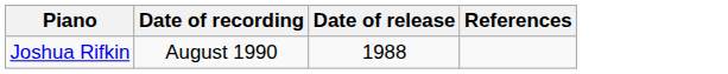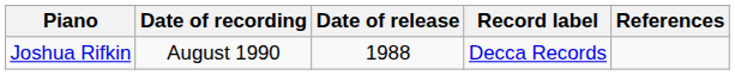+ column: Record label | Decca Records
